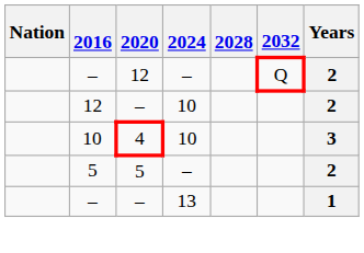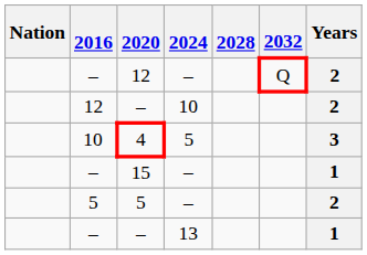4 | 2024: 10 -> 5
+ row: – | 15 | – | 1
